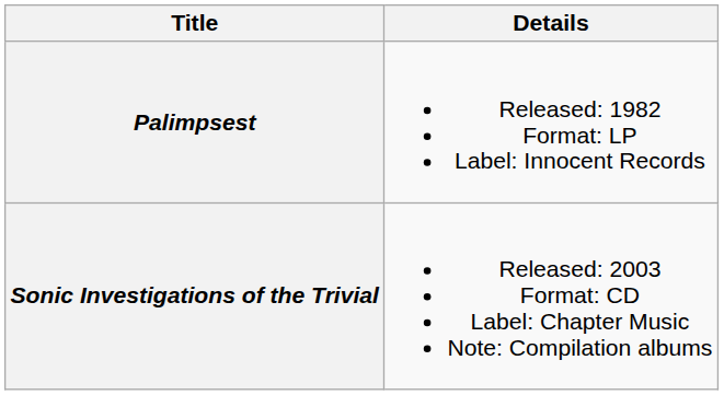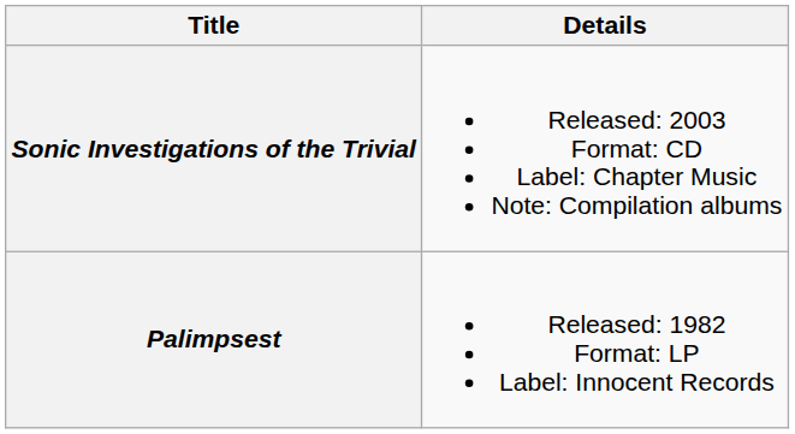rows swapped: Palimpsest <-> Sonic Investigations of the Trivial
